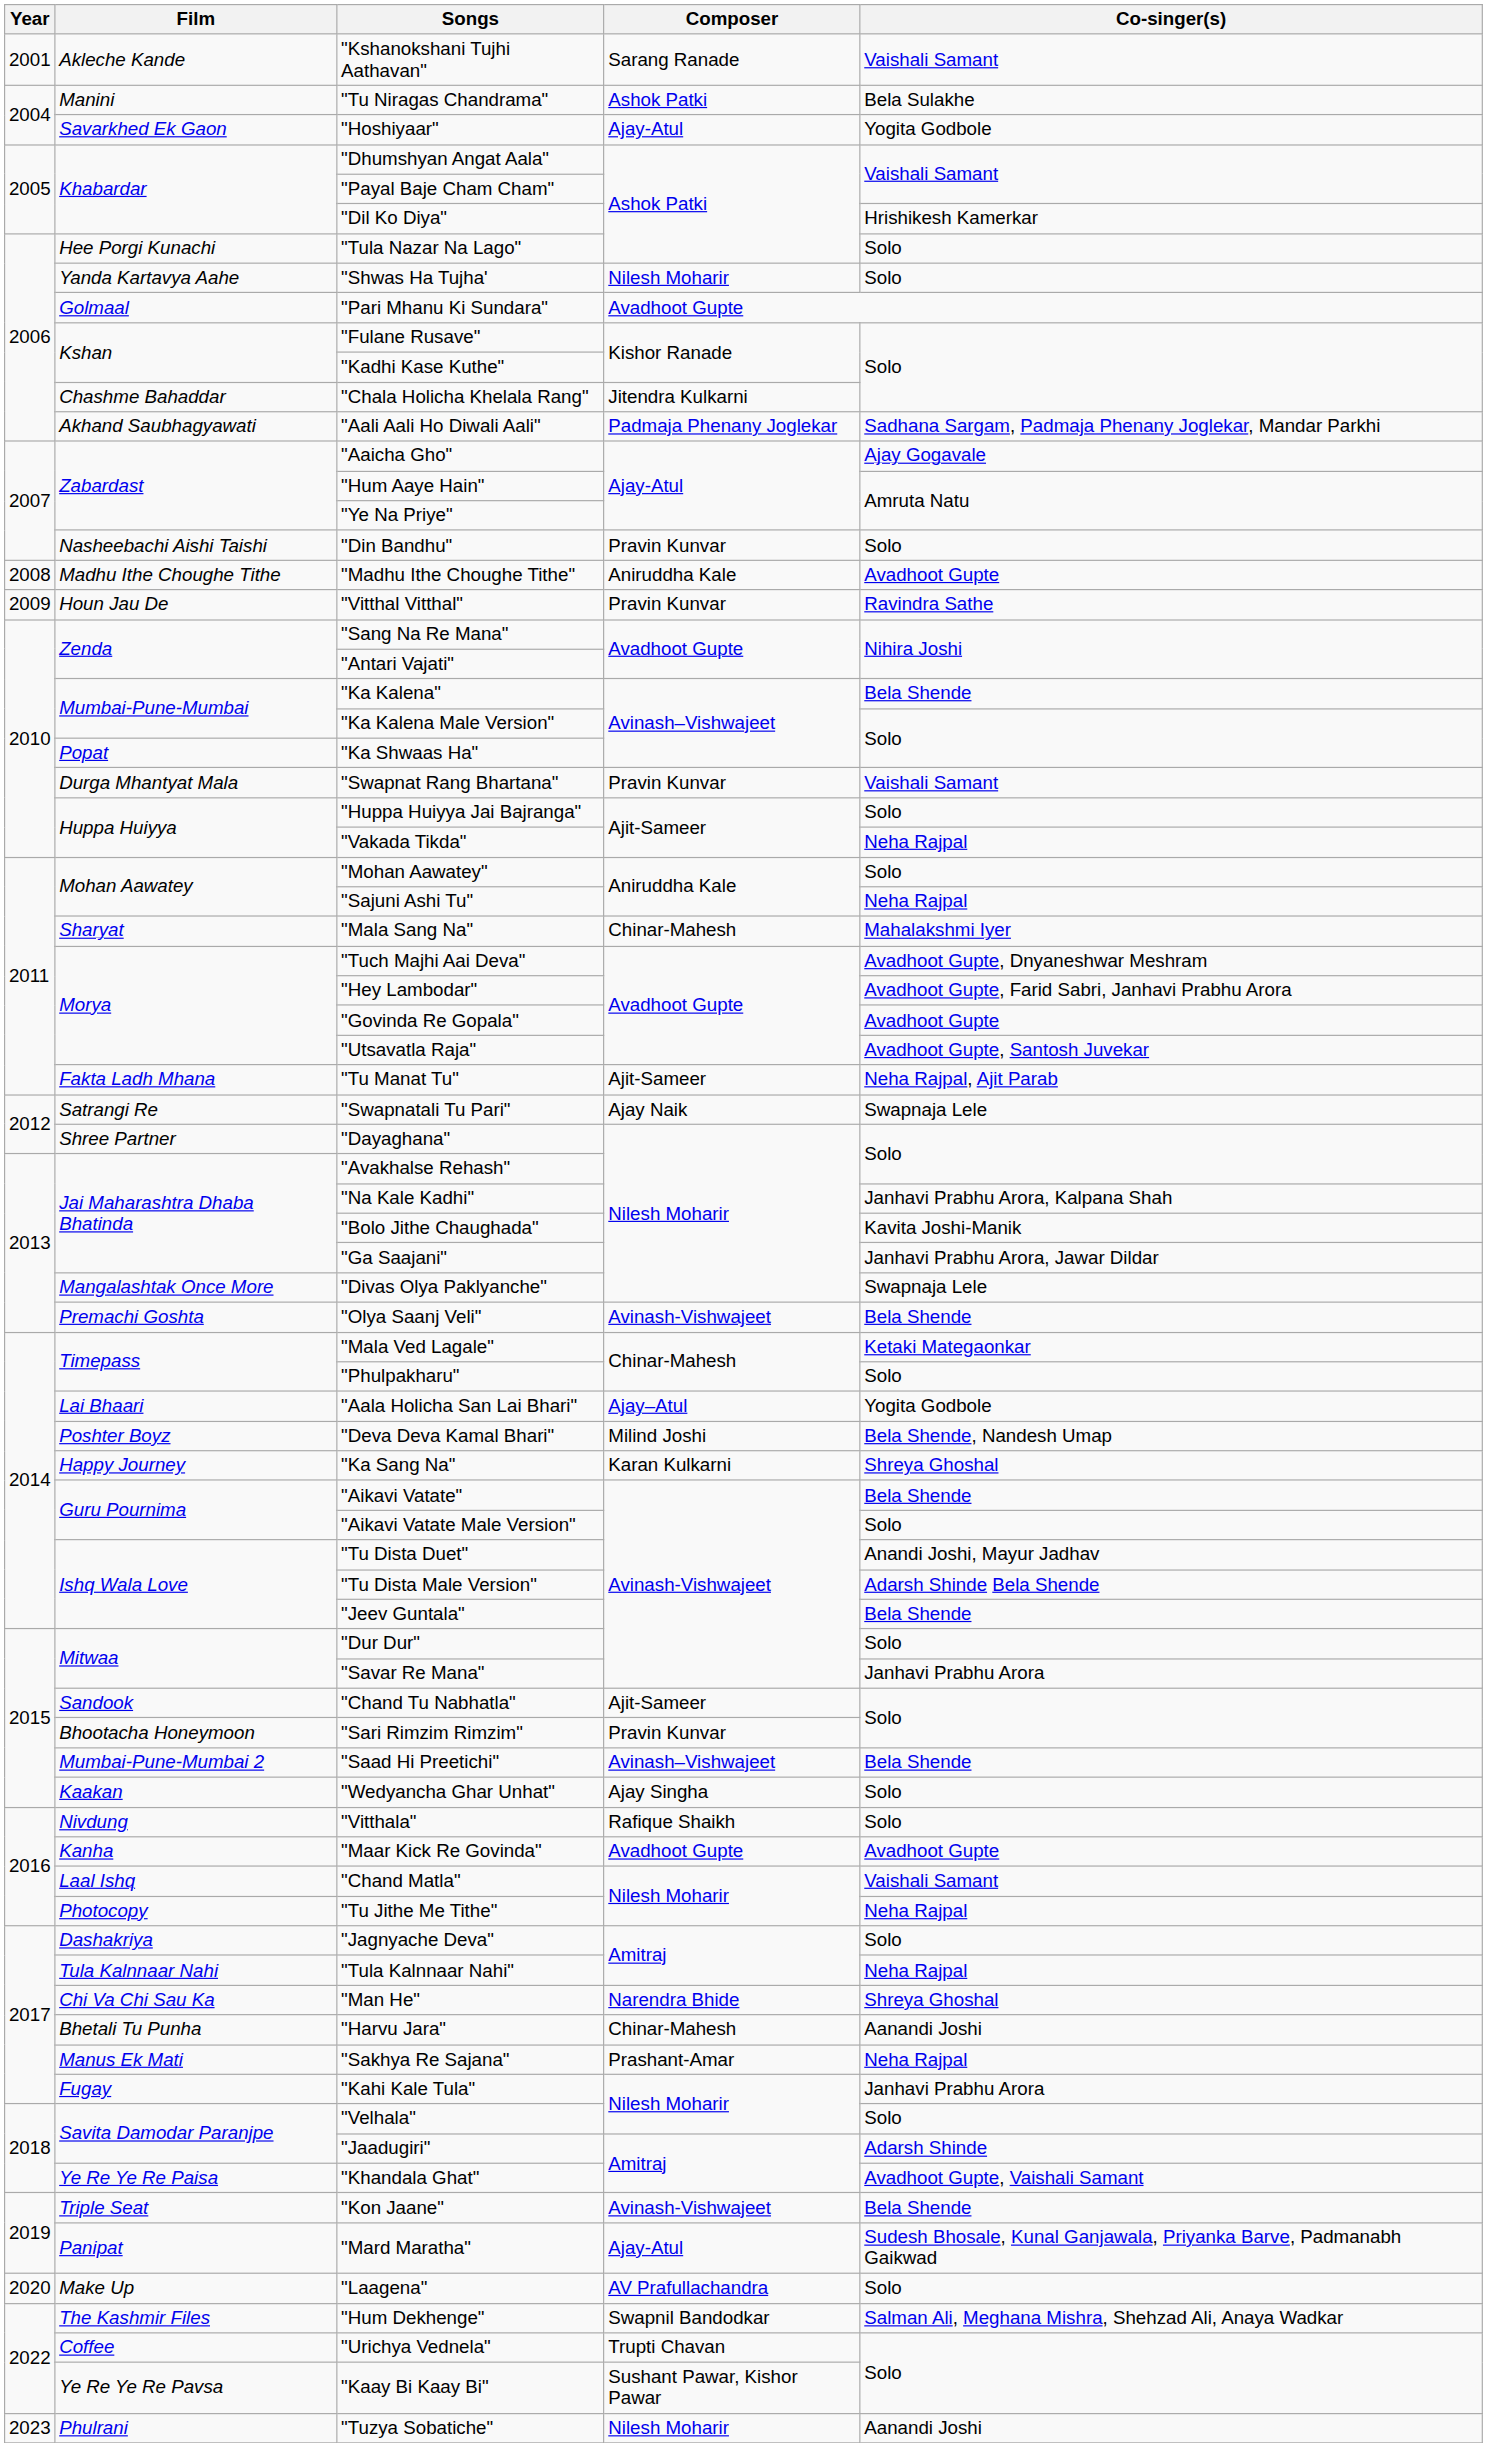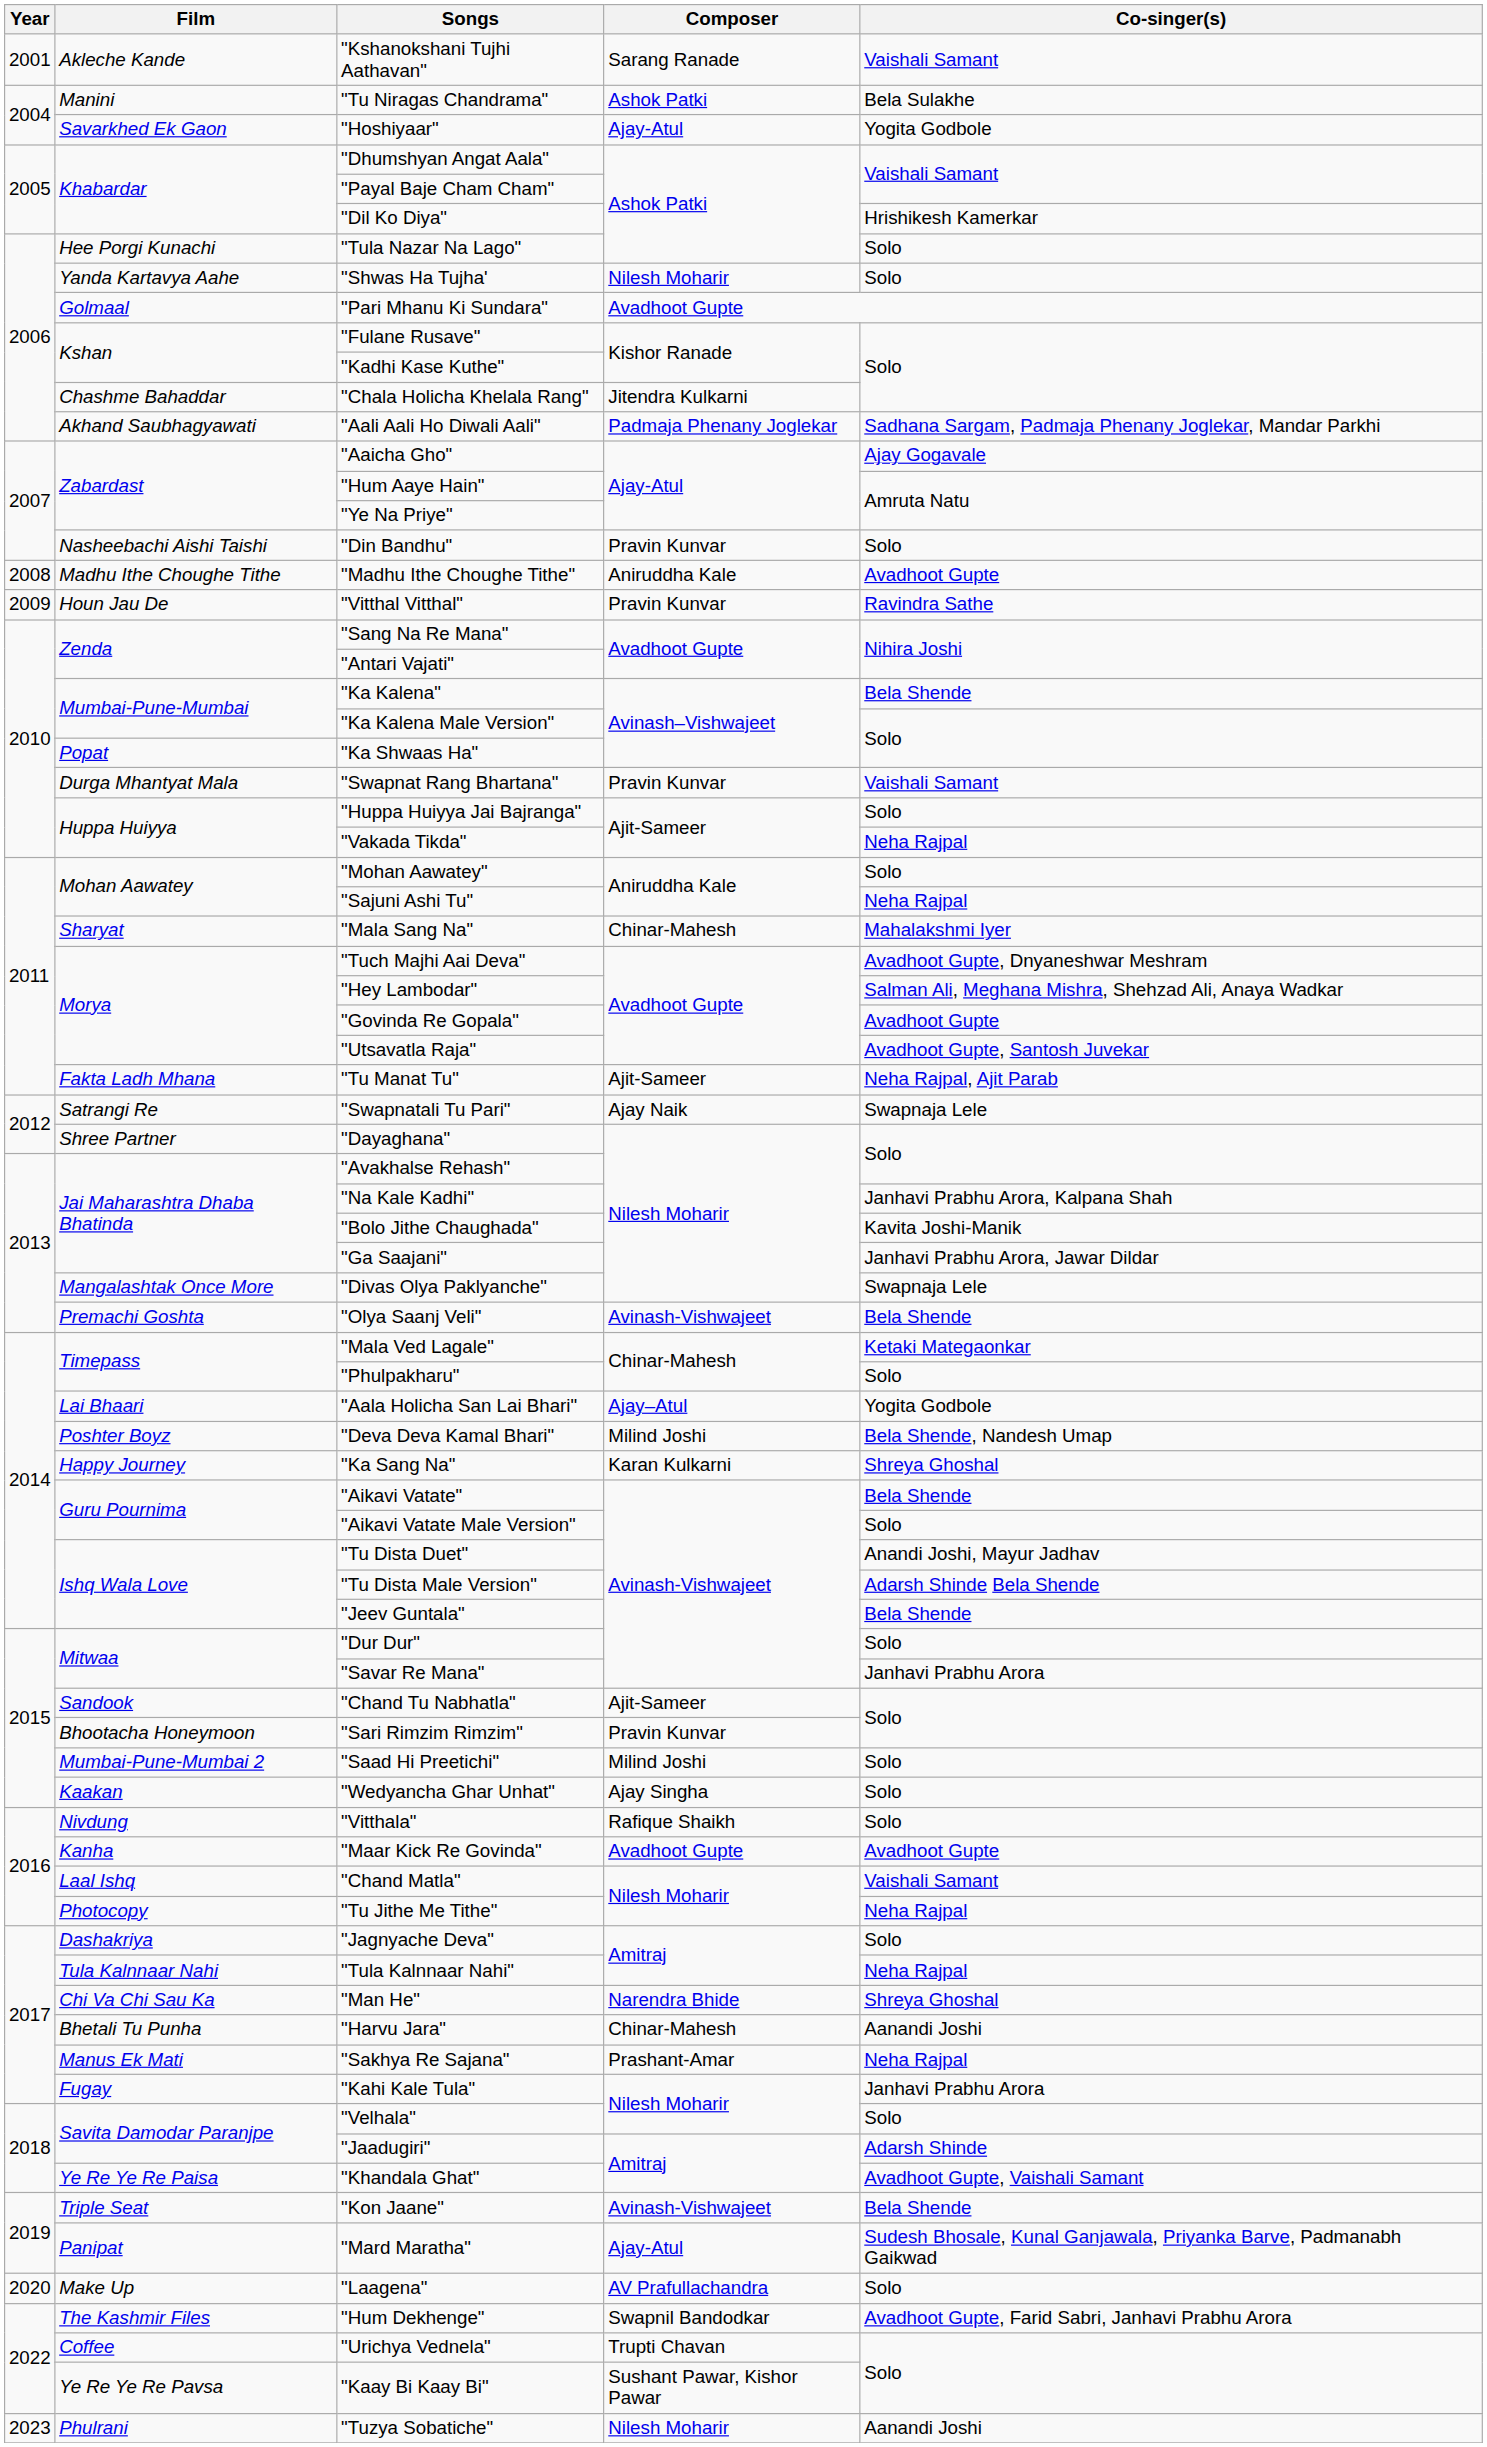"Hey Lambodar" | Co-singer(s): Avadhoot Gupte, Farid Sabri, Janhavi Prabhu Arora -> Salman Ali, Meghana Mishra, Shehzad Ali, Anaya Wadkar
"Saad Hi Preetichi" | Composer: Avinash–Vishwajeet -> Milind Joshi
"Saad Hi Preetichi" | Co-singer(s): Bela Shende -> Solo
"Hum Dekhenge" | Co-singer(s): Salman Ali, Meghana Mishra, Shehzad Ali, Anaya Wadkar -> Avadhoot Gupte, Farid Sabri, Janhavi Prabhu Arora
